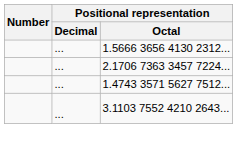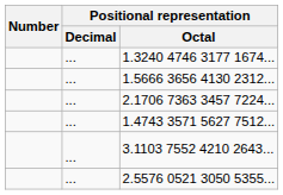+ row: ... | 1.3240 4746 3177 1674...
+ row: ... | 2.5576 0521 3050 5355...
